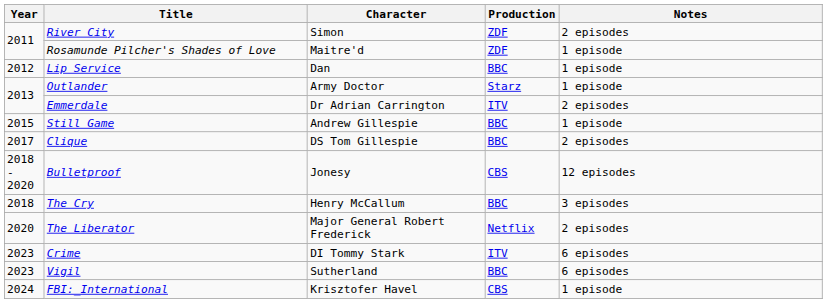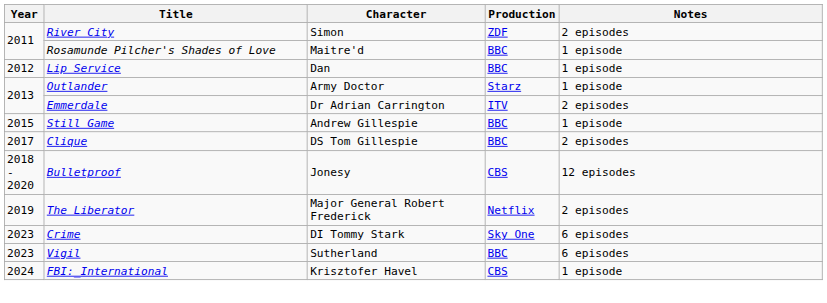Rosamunde Pilcher's Shades of Love | Production: ZDF -> BBC
- row: 2018 | The Cry | Henry McCallum | BBC | 3 episodes
The Liberator | Year: 2020 -> 2019
Crime | Production: ITV -> Sky One
